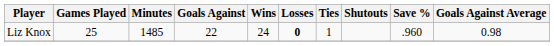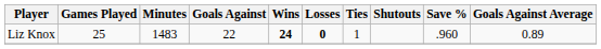Liz Knox | Minutes: 1485 -> 1483
Liz Knox | Wins: normal -> bold
Liz Knox | Goals Against Average: 0.98 -> 0.89
